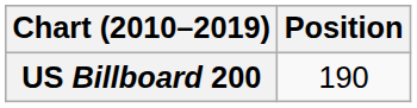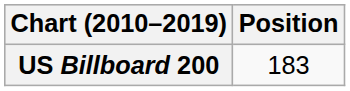US Billboard 200 | Position: 190 -> 183
